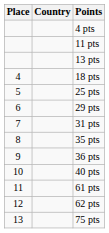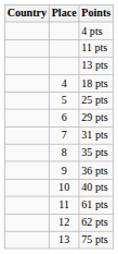columns swapped: Place <-> Country
